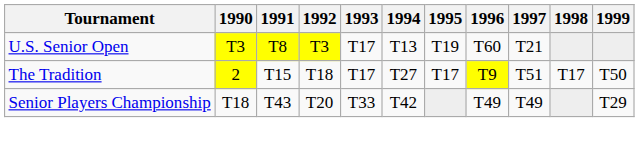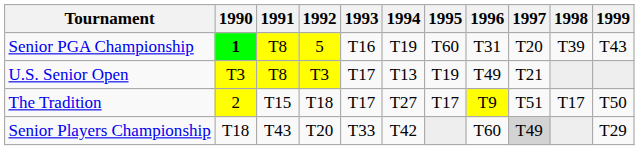+ row: Senior PGA Championship | 1 | T8 | 5 | T16 | T19 | T60 | T31 | T20 | T39 | T43
U.S. Senior Open | 1996: T60 -> T49
Senior Players Championship | 1996: T49 -> T60
Senior Players Championship | 1997: no background -> lightgrey background
